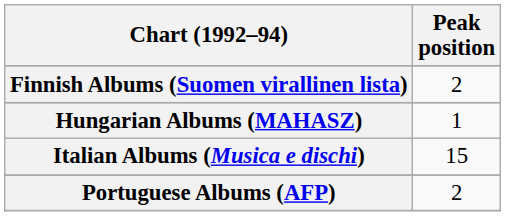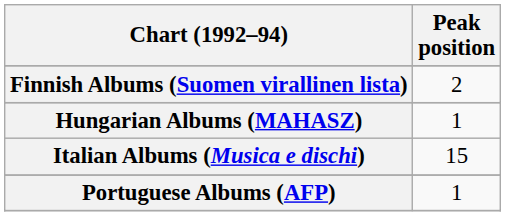Portuguese Albums (AFP) | Peak position: 2 -> 1
